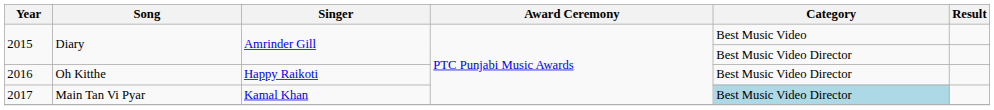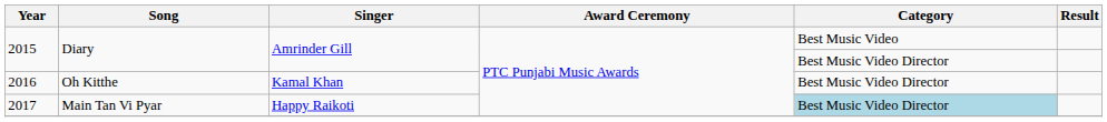2016 | Singer: Happy Raikoti -> Kamal Khan
2017 | Singer: Kamal Khan -> Happy Raikoti
